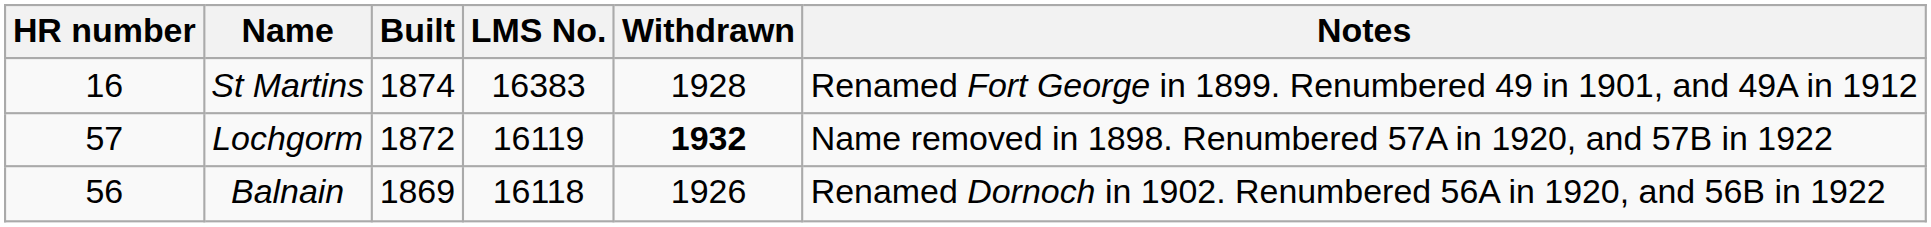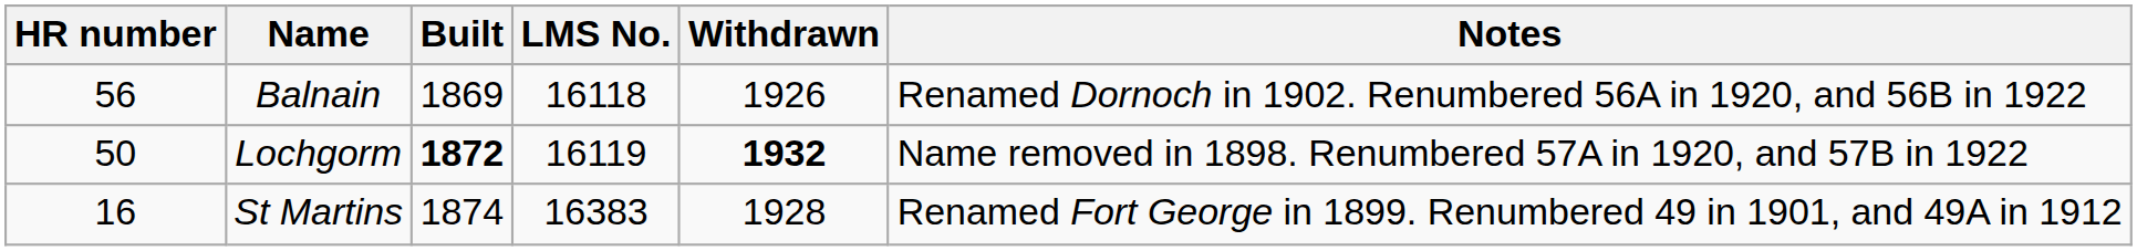rows swapped: Balnain <-> St Martins
Lochgorm | HR number: 57 -> 50
Lochgorm | Built: normal -> bold
